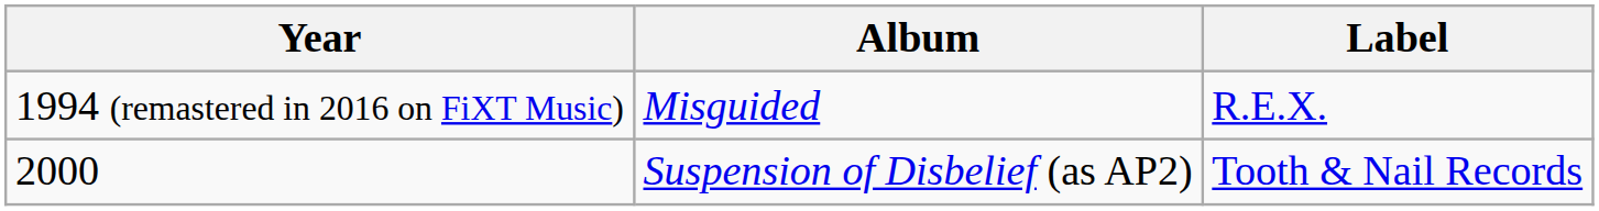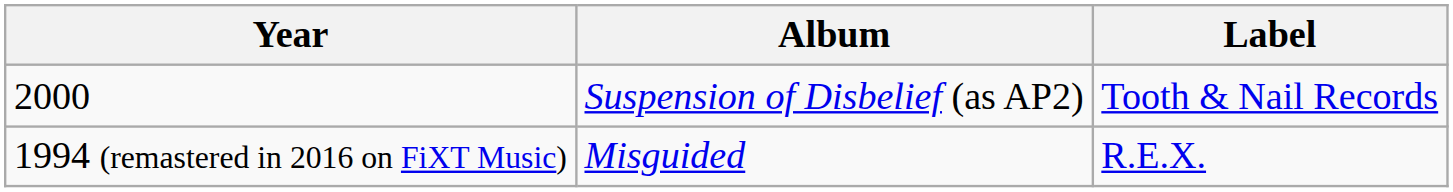rows swapped: 1994 (remastered in 2016 on FiXT Music) <-> 2000
